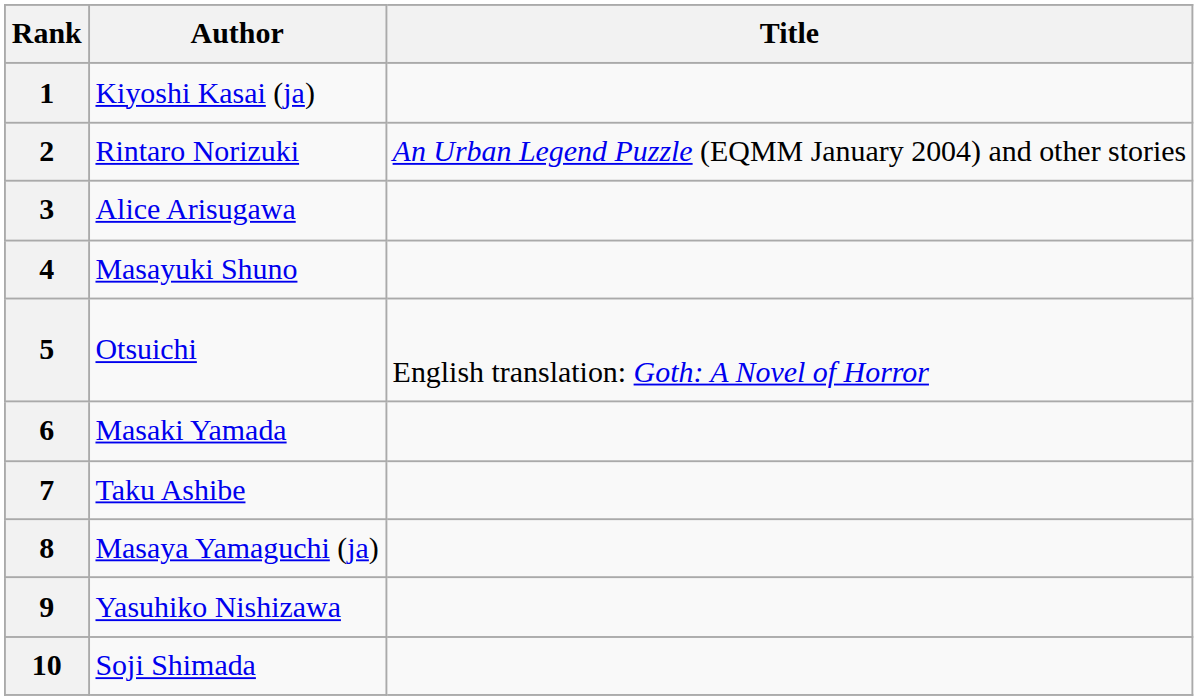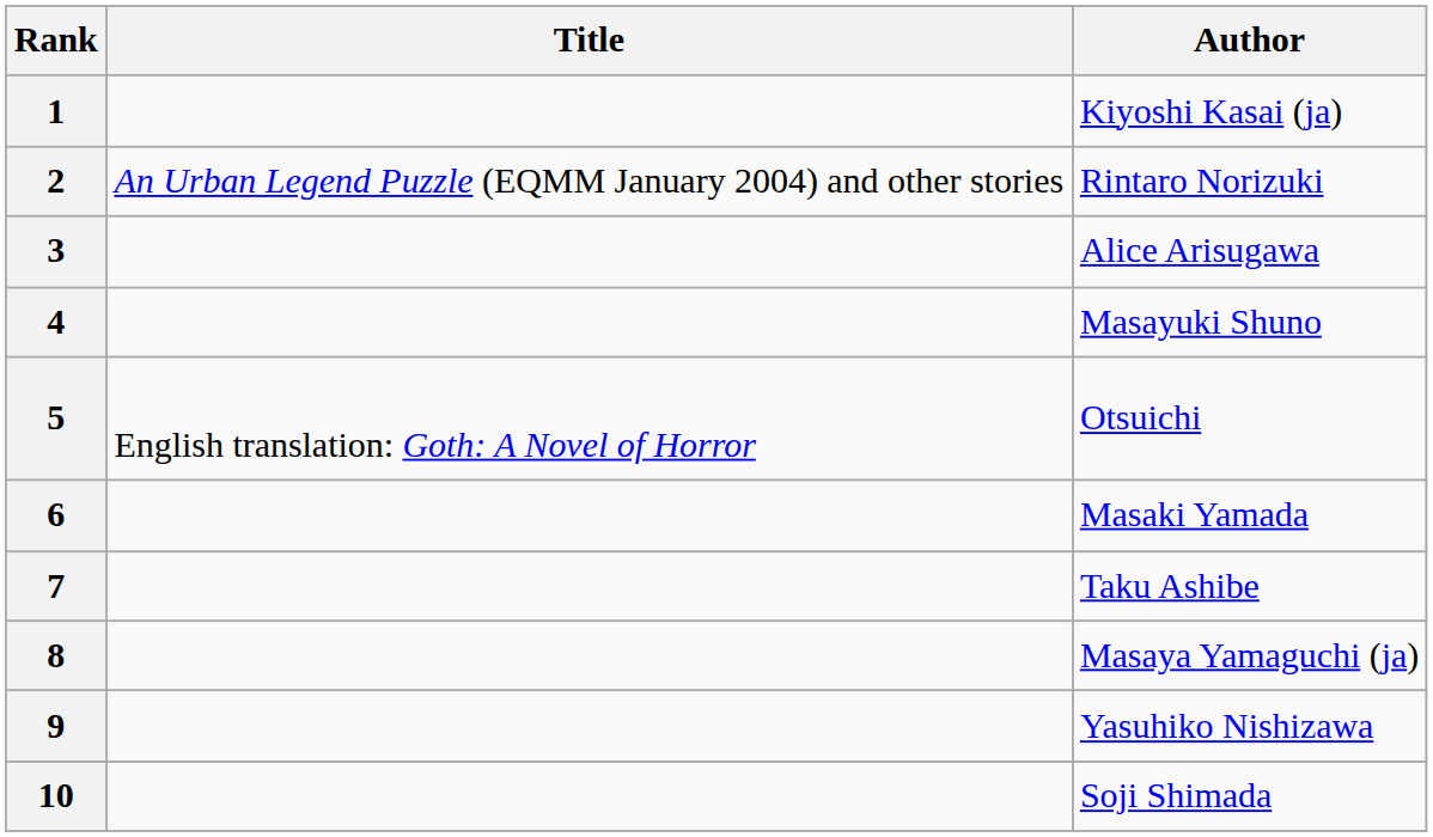columns swapped: Author <-> Title
